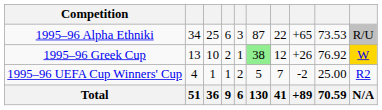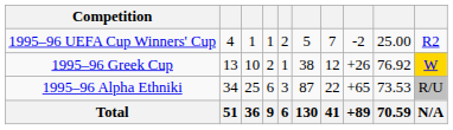rows swapped: 1995–96 Alpha Ethniki <-> 1995–96 UEFA Cup Winners' Cup
1995–96 Greek Cup | column 6: lightgreen background -> no background
